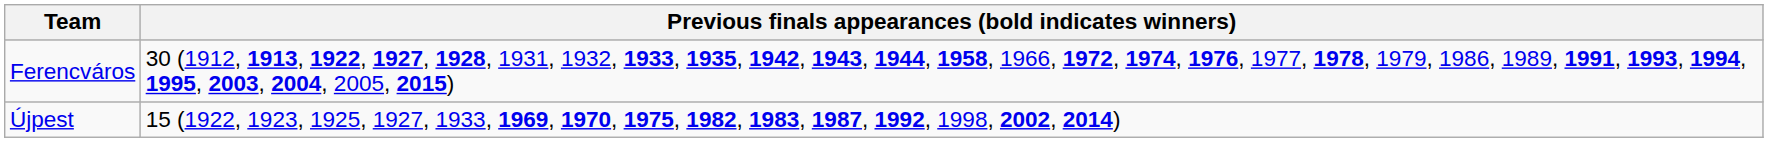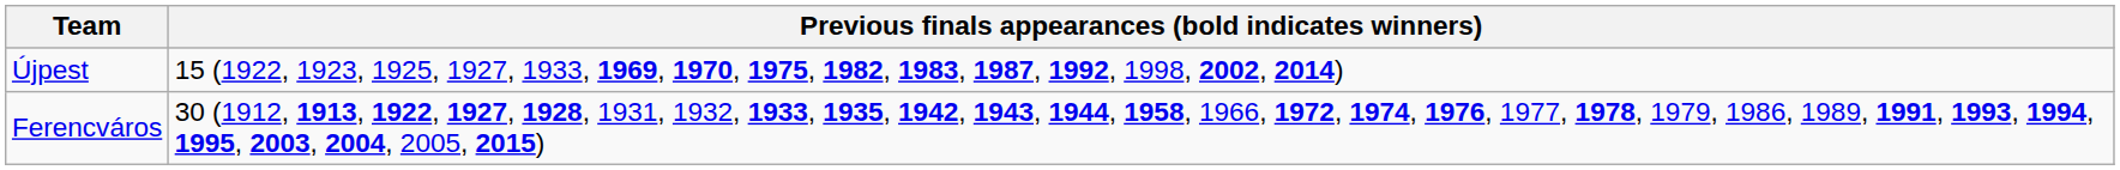rows swapped: Újpest <-> Ferencváros
